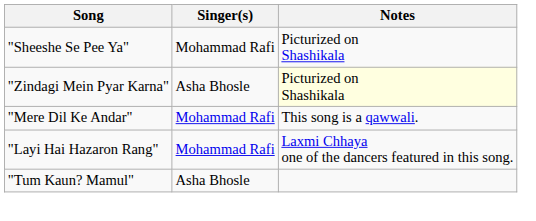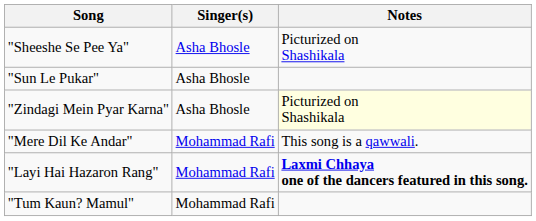"Sheeshe Se Pee Ya" | Singer(s): Mohammad Rafi -> Asha Bhosle
+ row: "Sun Le Pukar" | Asha Bhosle
"Layi Hai Hazaron Rang" | Notes: normal -> bold
"Tum Kaun? Mamul" | Singer(s): Asha Bhosle -> Mohammad Rafi
